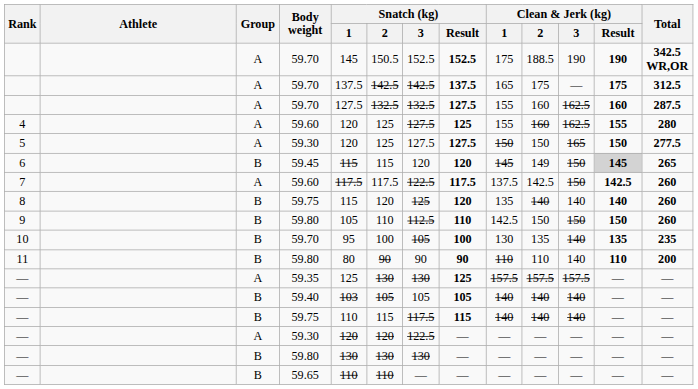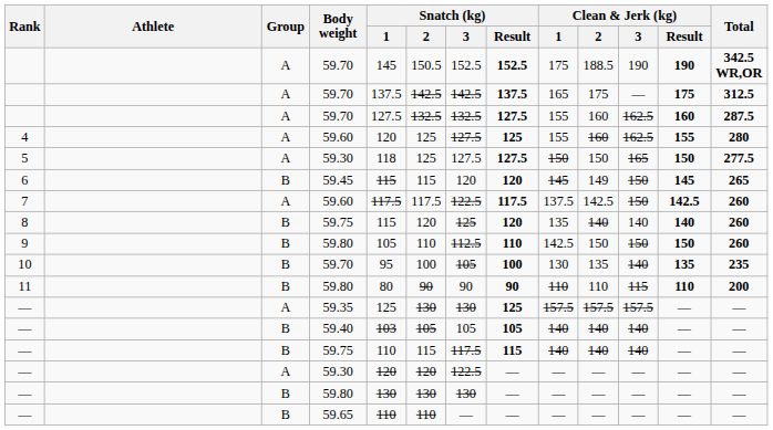5 | Snatch (kg) / 1: 120 -> 118
6 | Clean & Jerk (kg) / Result: lightgrey background -> no background
11 | Clean & Jerk (kg) / 3: 140 -> 115
